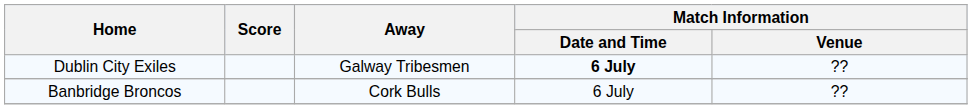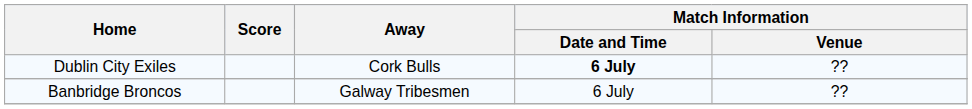Dublin City Exiles | Away: Galway Tribesmen -> Cork Bulls
Banbridge Broncos | Away: Cork Bulls -> Galway Tribesmen
